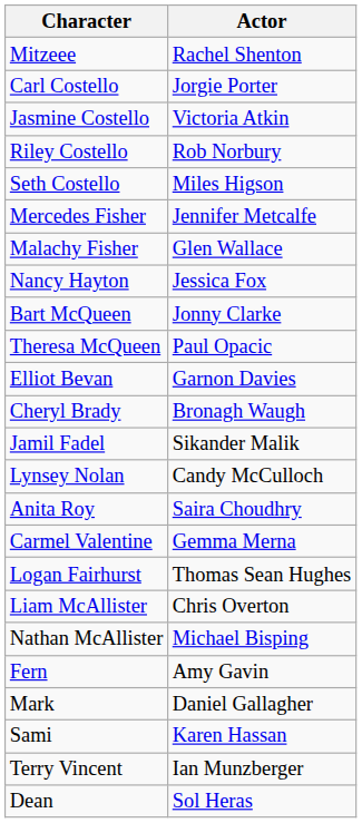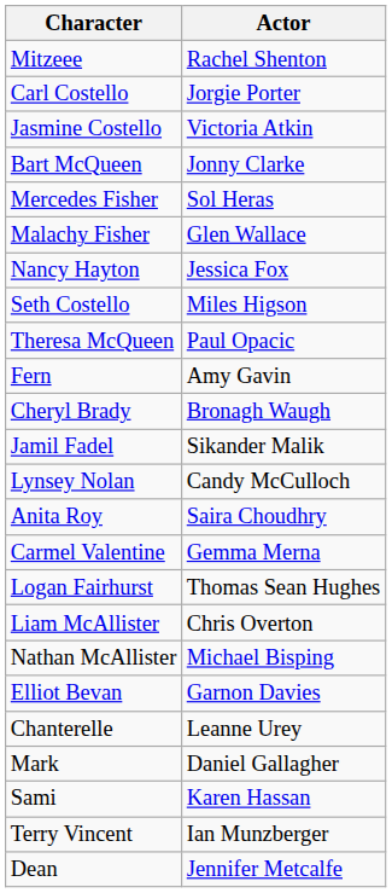- row: Riley Costello | Rob Norbury
rows swapped: Seth Costello <-> Bart McQueen
Mercedes Fisher | Actor: Jennifer Metcalfe -> Sol Heras
rows swapped: Elliot Bevan <-> Fern
+ row: Chanterelle | Leanne Urey
Dean | Actor: Sol Heras -> Jennifer Metcalfe
